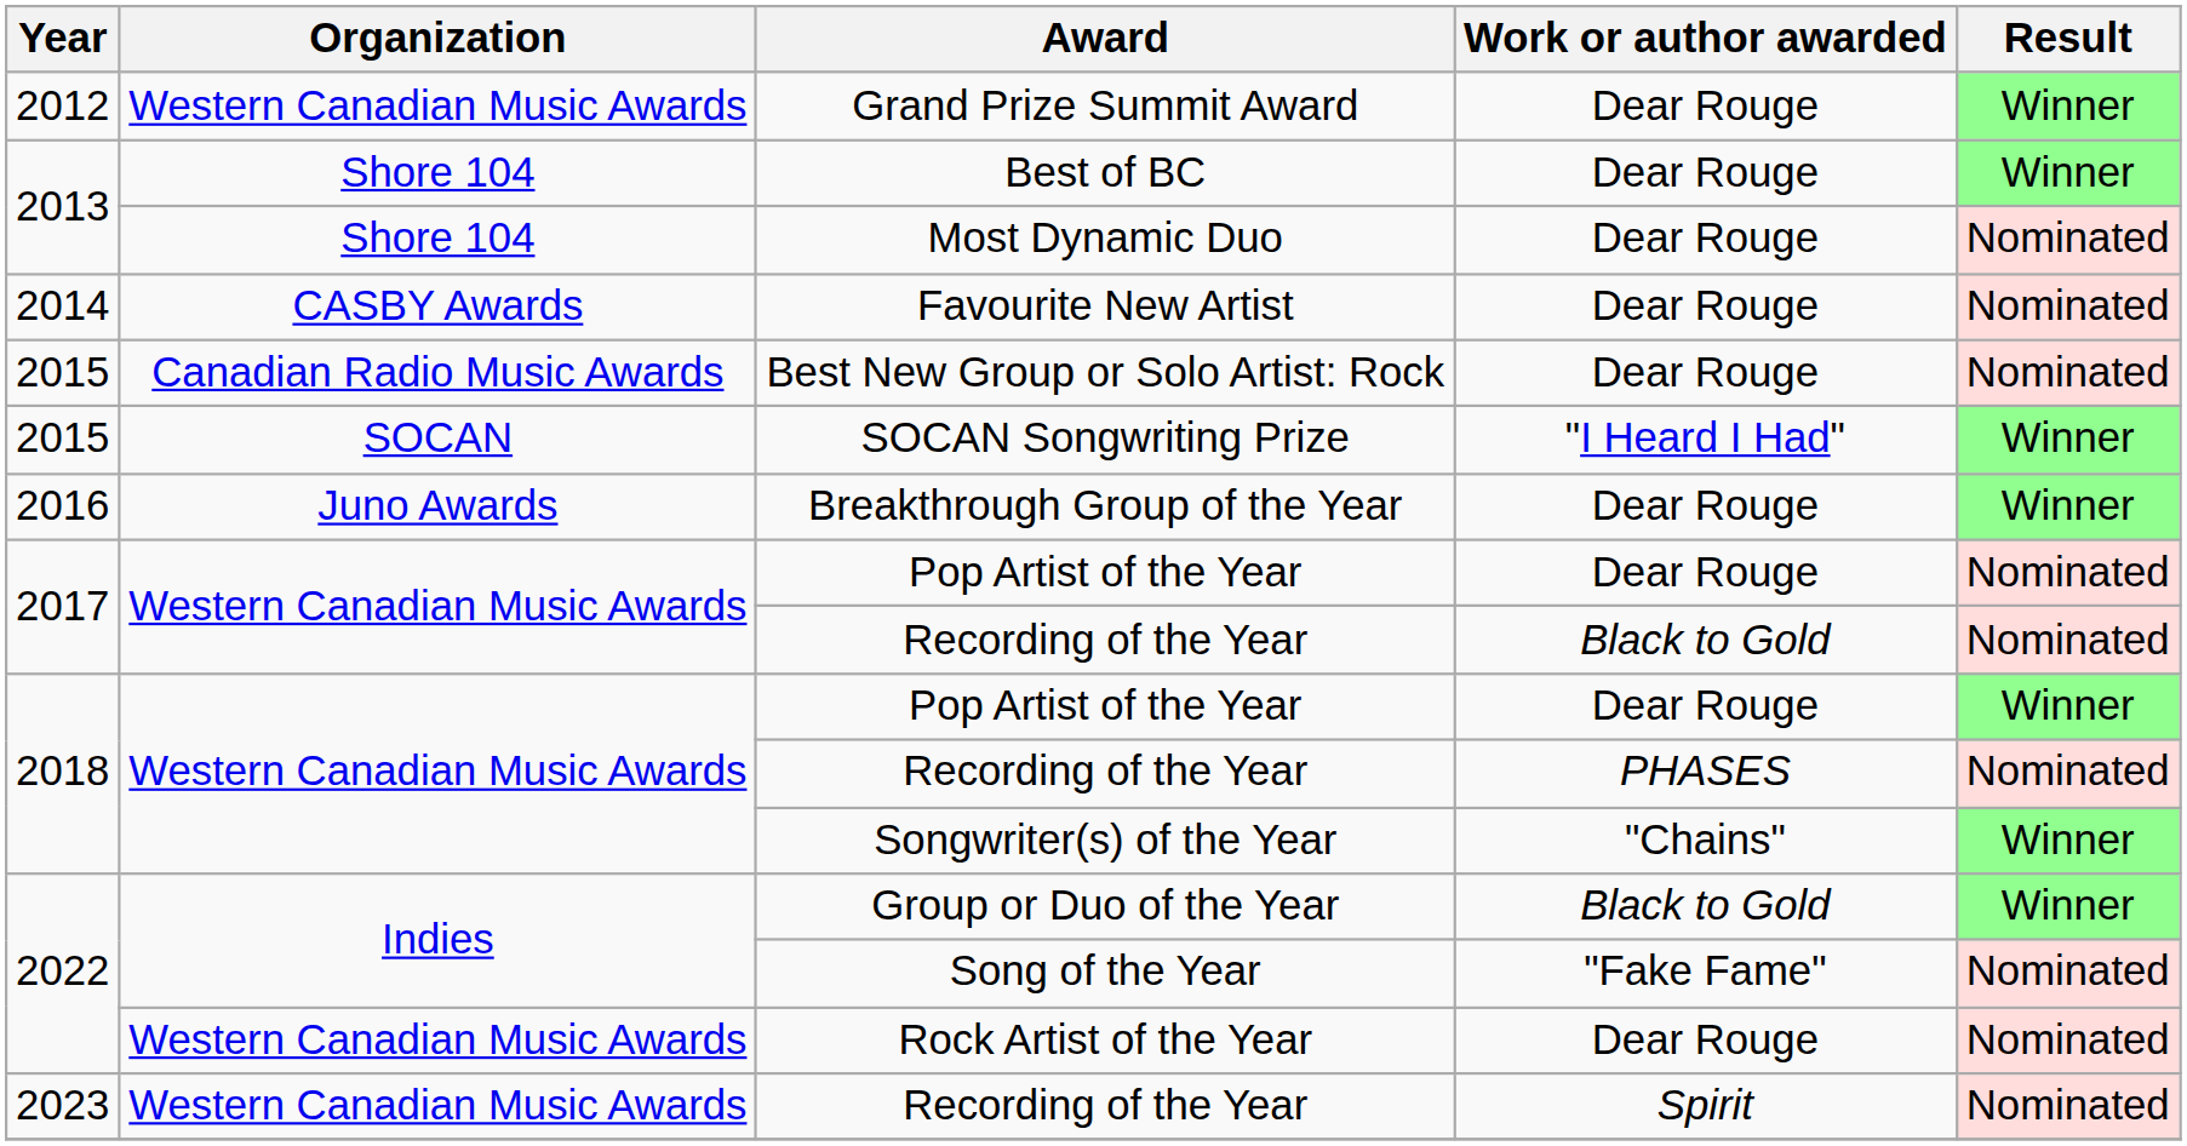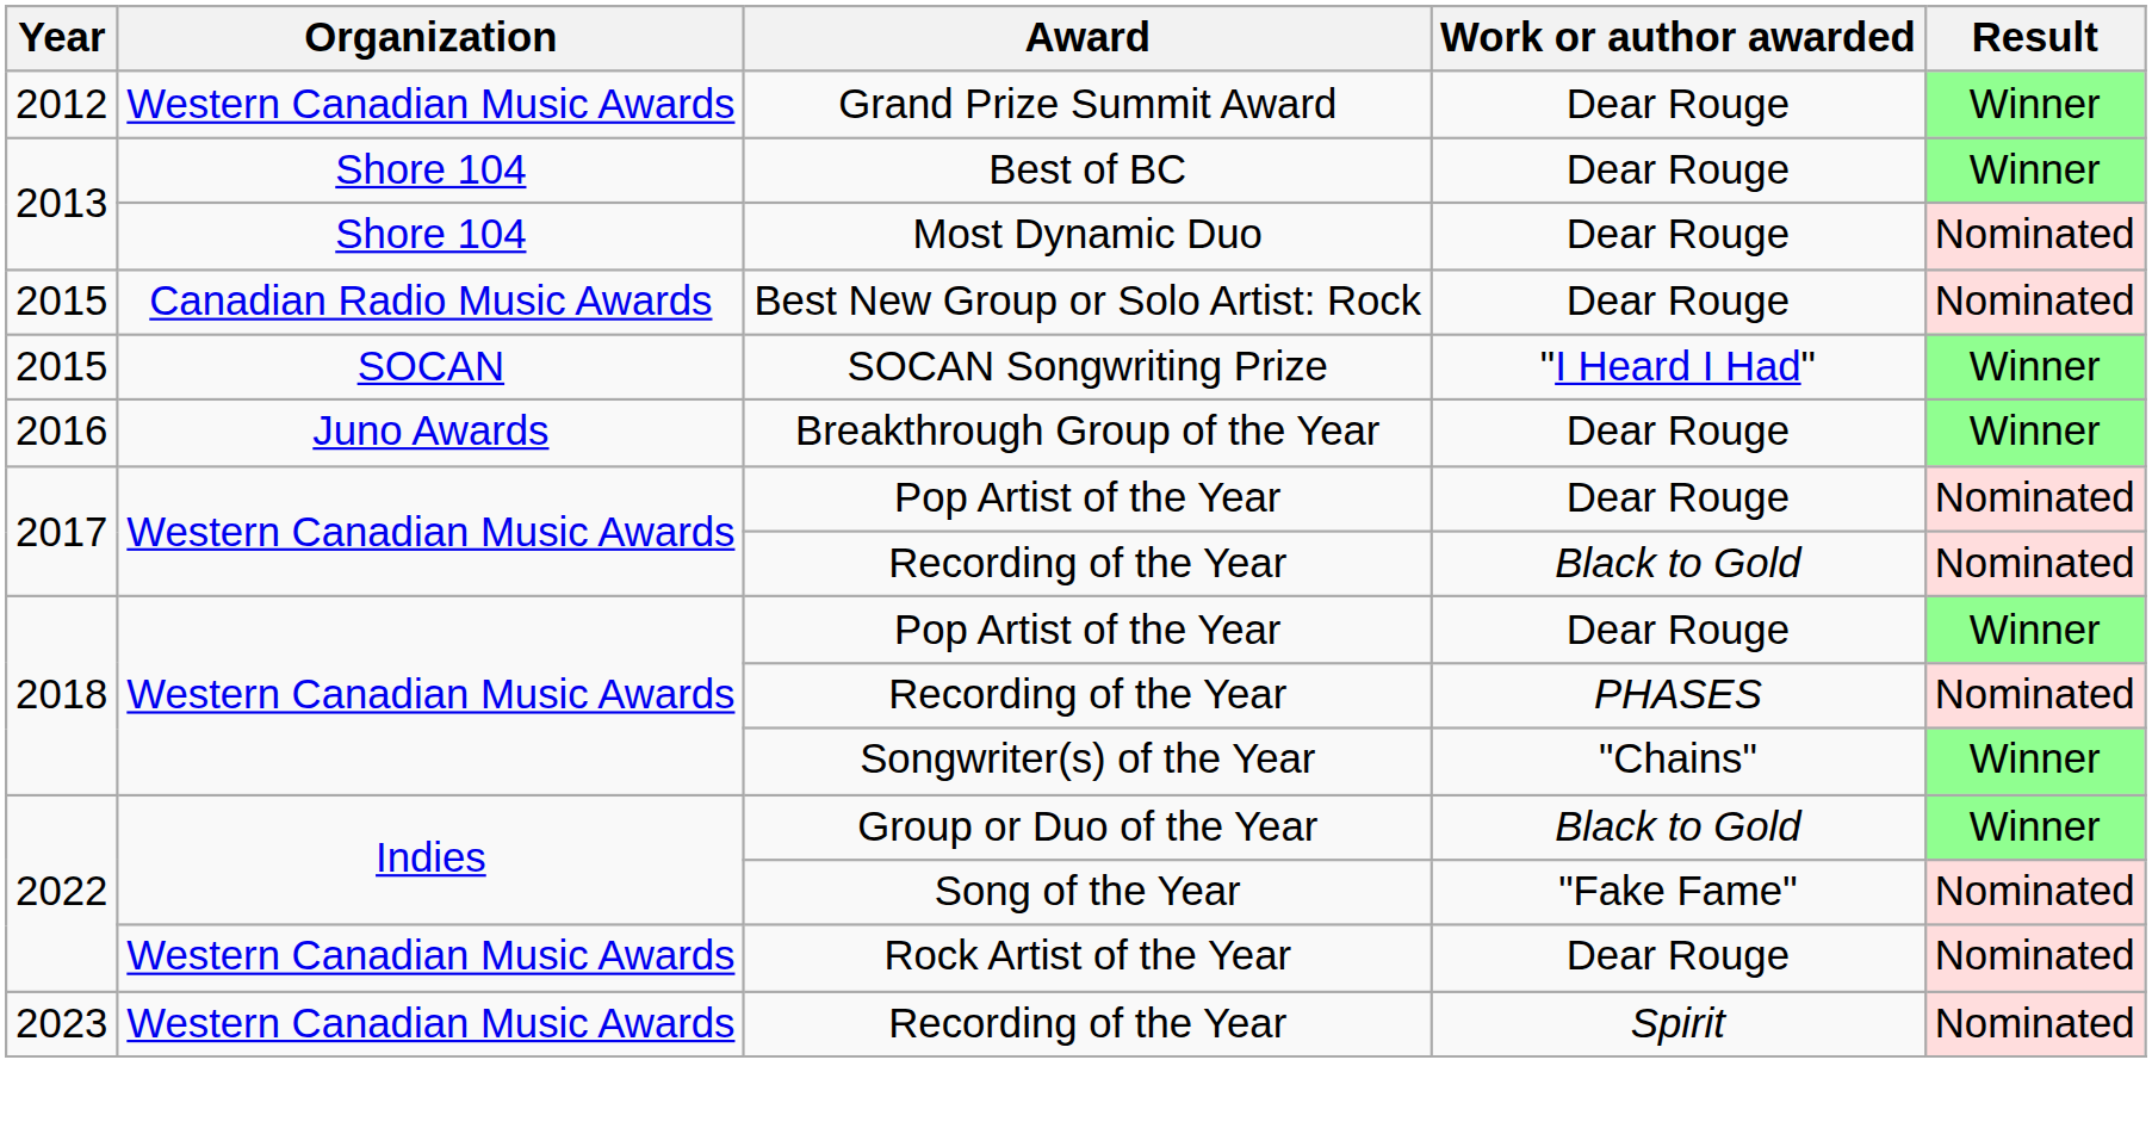- row: 2014 | CASBY Awards | Favourite New Artist | Dear Rouge | Nominated
